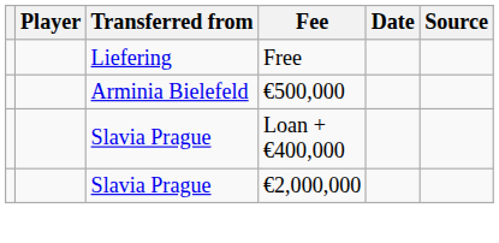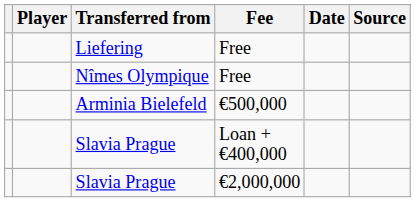+ row: Nîmes Olympique | Free
